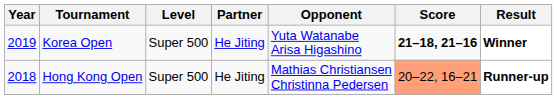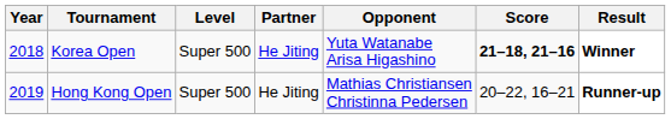Korea Open | Year: 2019 -> 2018
Hong Kong Open | Year: 2018 -> 2019
Hong Kong Open | Score: lightsalmon background -> no background
